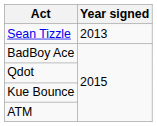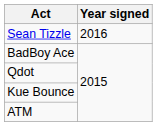Sean Tizzle | Year signed: 2013 -> 2016
